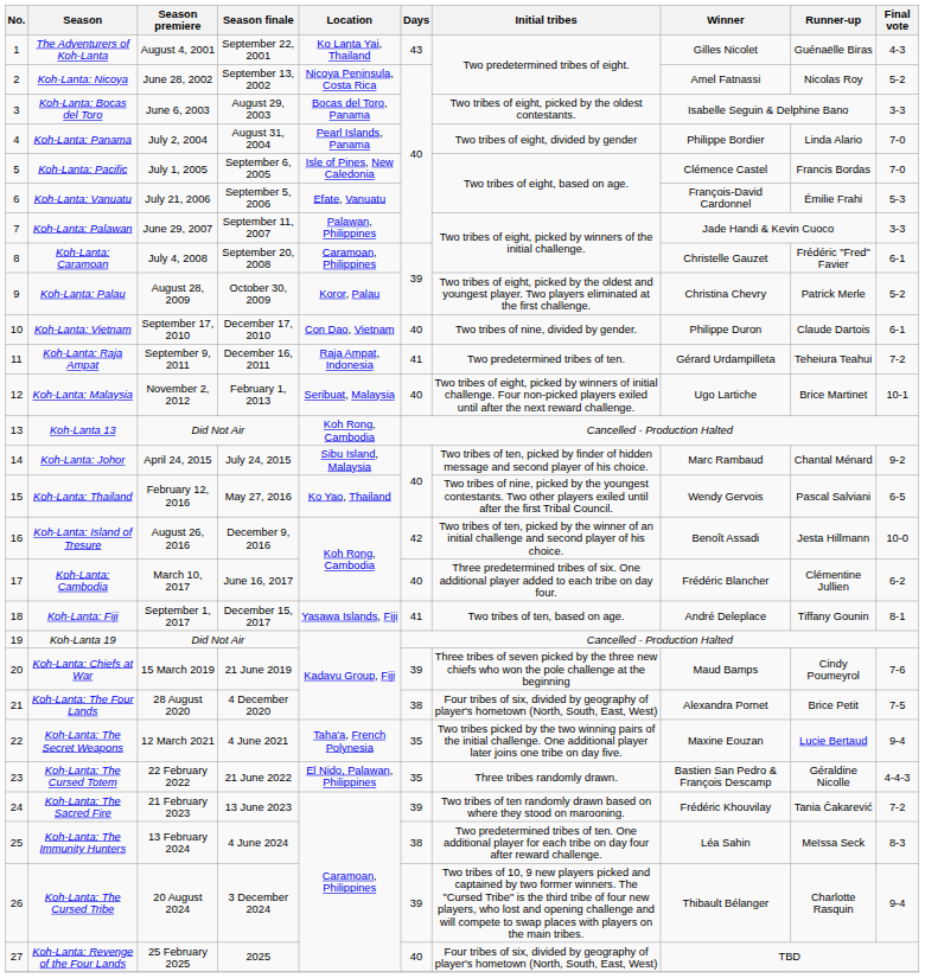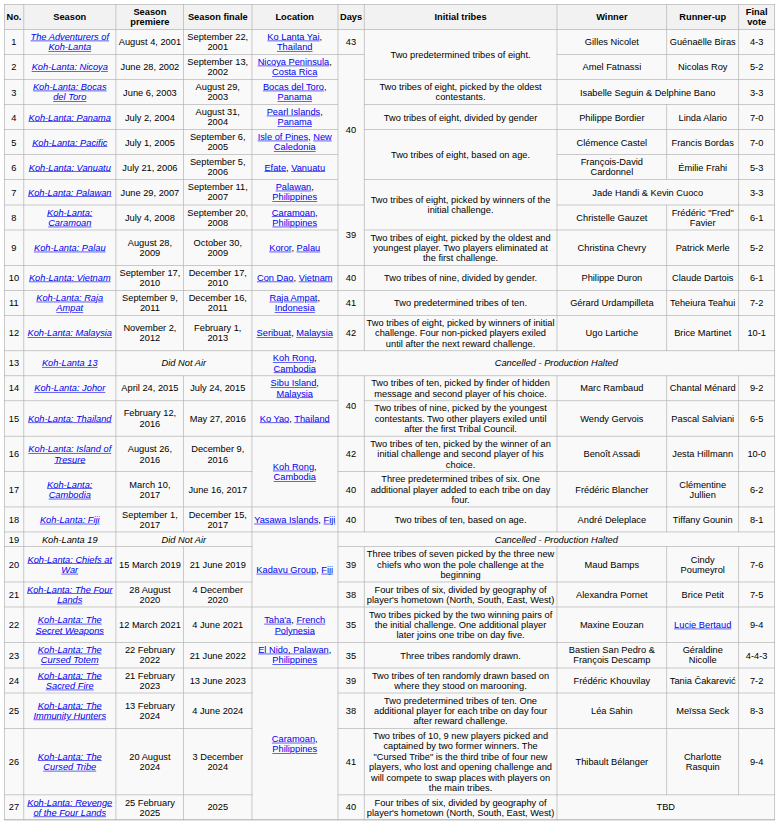Koh-Lanta: Malaysia | Days: 40 -> 42
Koh-Lanta: Fiji | Days: 41 -> 40
Koh-Lanta: The Cursed Tribe | Days: 39 -> 41
